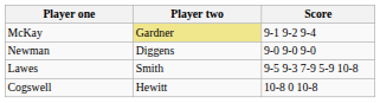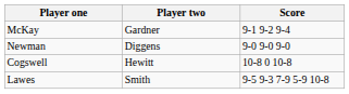McKay | Player two: khaki background -> no background
rows swapped: Lawes <-> Cogswell
